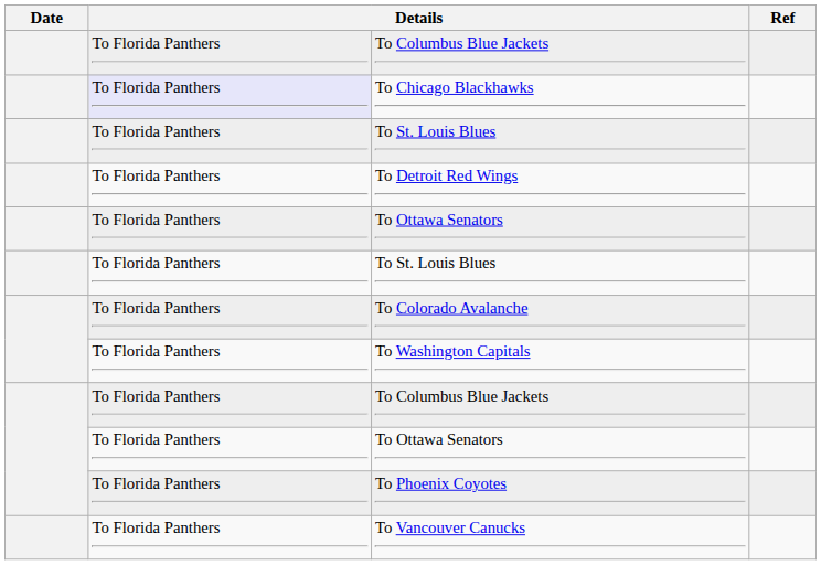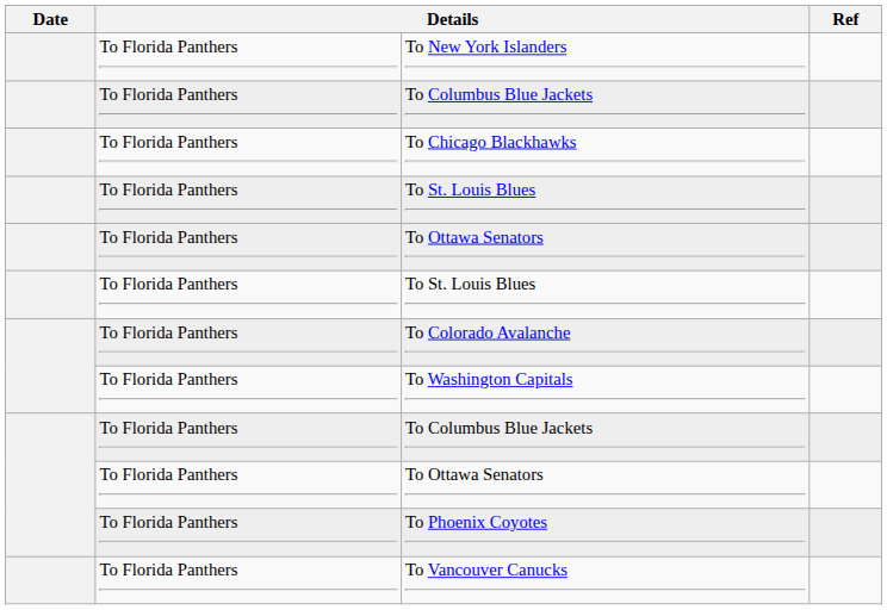+ row: To Florida Panthers | To New York Islanders
To Chicago Blackhawks | column 2: lavender background -> no background
- row: To Florida Panthers | To Detroit Red Wings
